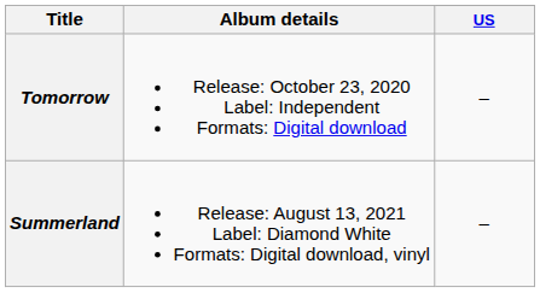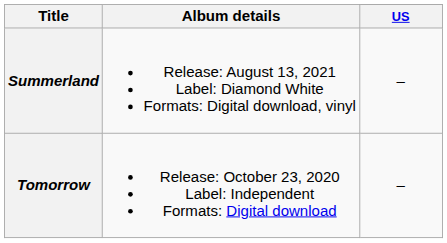rows swapped: Tomorrow <-> Summerland
